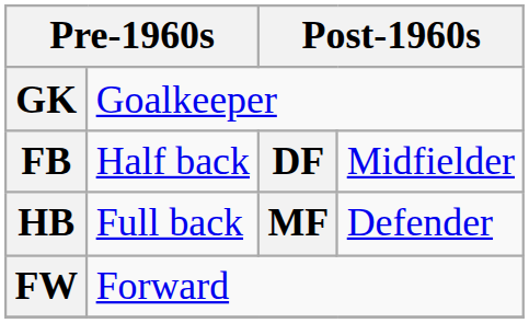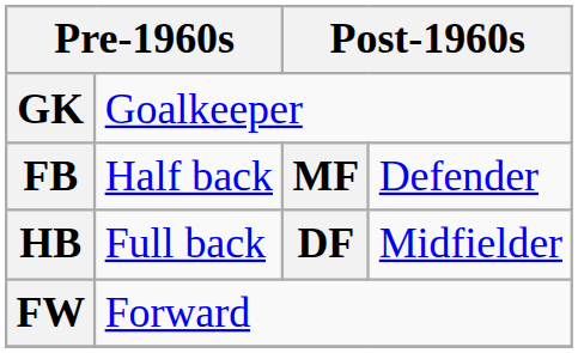FB | column 3: DF -> MF
FB | column 4: Midfielder -> Defender
HB | column 3: MF -> DF
HB | column 4: Defender -> Midfielder
